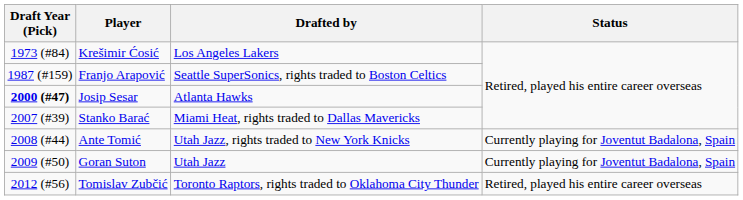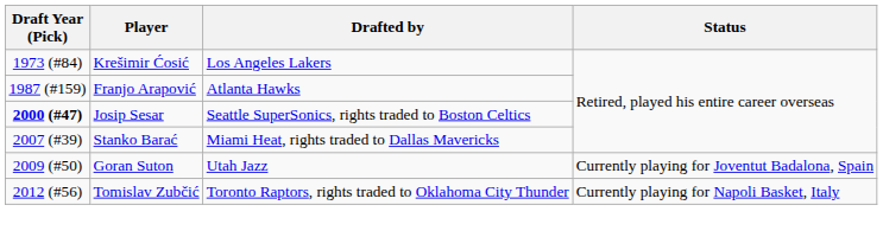Franjo Arapović | Drafted by: Seattle SuperSonics, rights traded to Boston Celtics -> Atlanta Hawks
Josip Sesar | Drafted by: Atlanta Hawks -> Seattle SuperSonics, rights traded to Boston Celtics
- row: 2008 (#44) | Ante Tomić | Utah Jazz, rights traded to New York Knicks | Currently playing for Joventut Badalona, Spain
Tomislav Zubčić | Status: Retired, played his entire career overseas -> Currently playing for Napoli Basket, Italy
